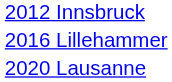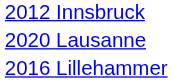rows swapped: 2016 Lillehammer <-> 2020 Lausanne
